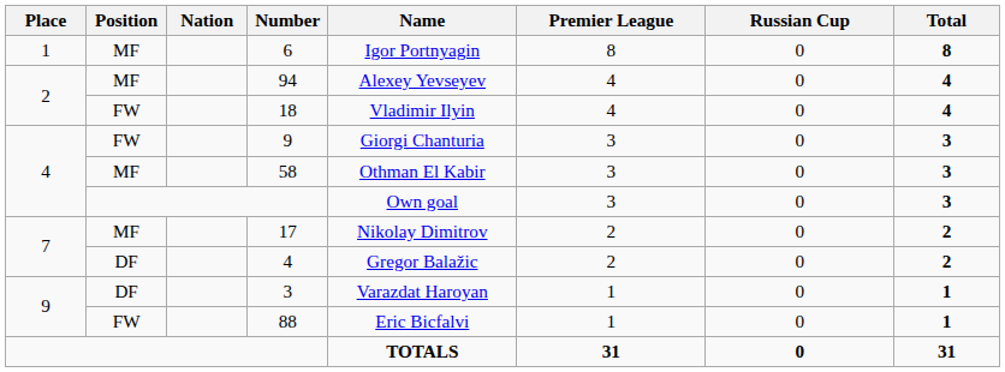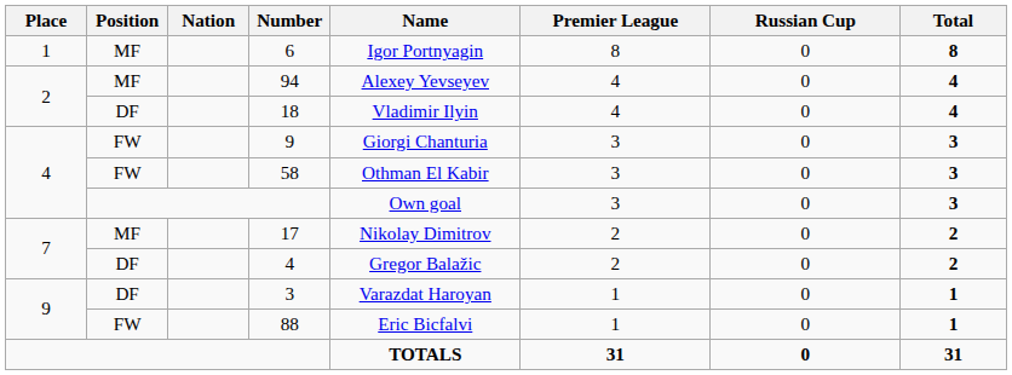18 | Position: FW -> DF
58 | Position: MF -> FW
